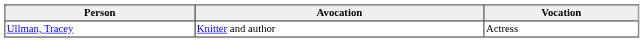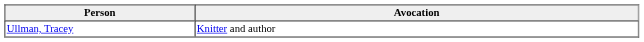- column: Vocation | Actress
